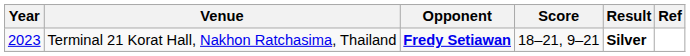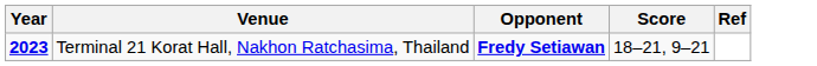- column: Result | Silver
Terminal 21 Korat Hall, Nakhon Ratchasima, Thailand | Year: normal -> bold
